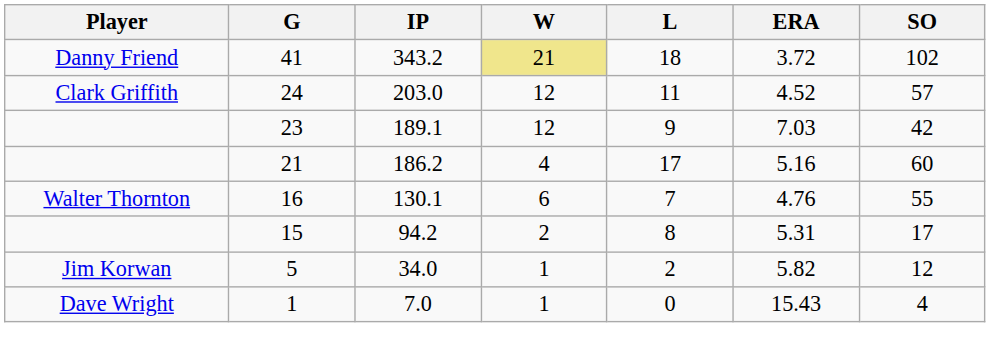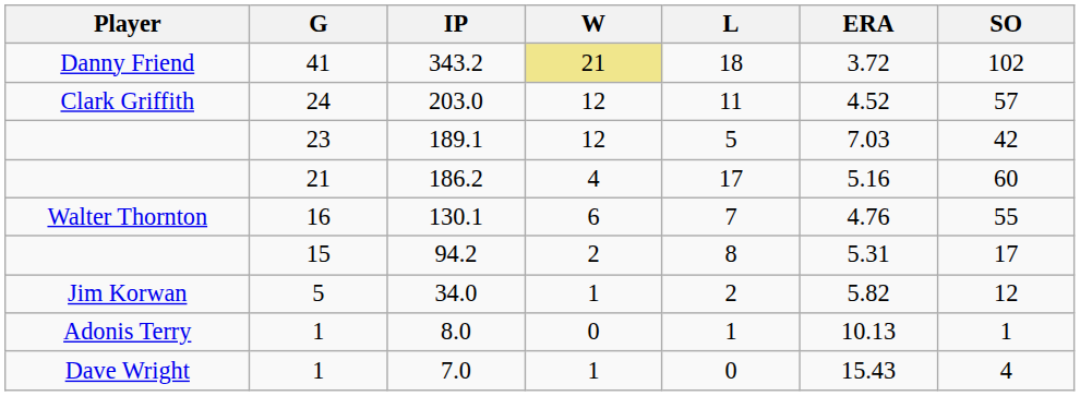189.1 | L: 9 -> 5
+ row: Adonis Terry | 1 | 8.0 | 0 | 1 | 10.13 | 1
